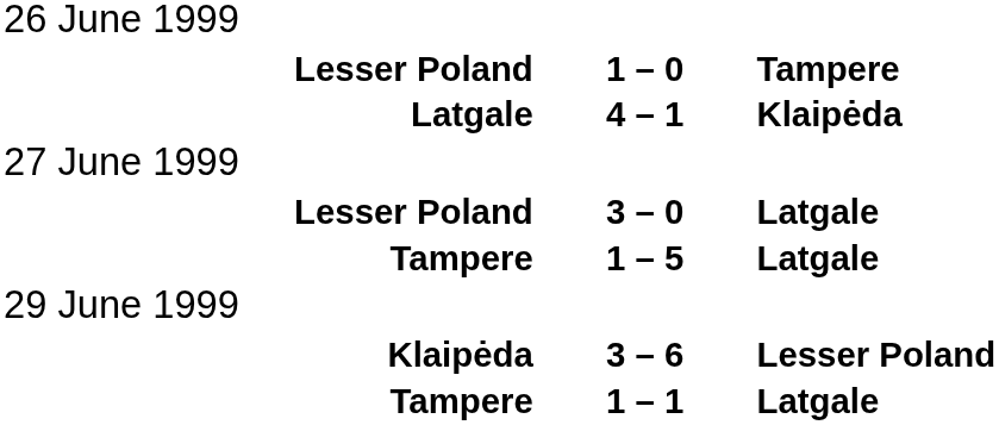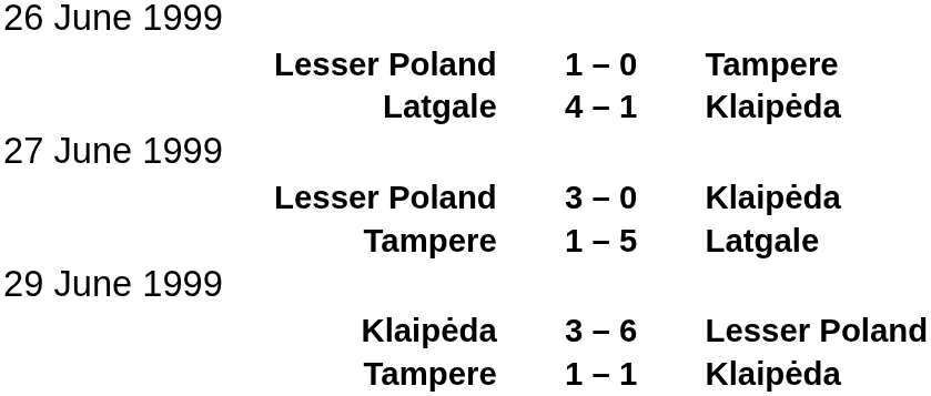Lesser Poland / 3 – 0 | column 3: Latgale -> Klaipėda
Tampere / 1 – 1 | column 3: Latgale -> Klaipėda
